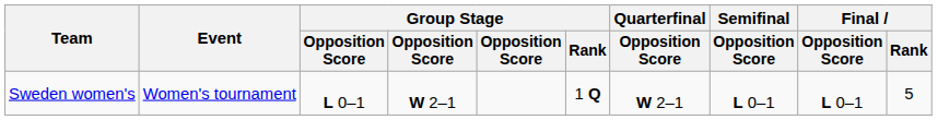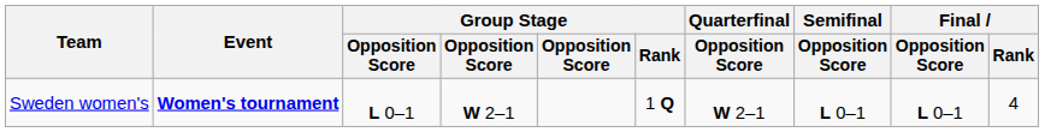Sweden women's | Event: normal -> bold
Sweden women's | Final / Rank: 5 -> 4
